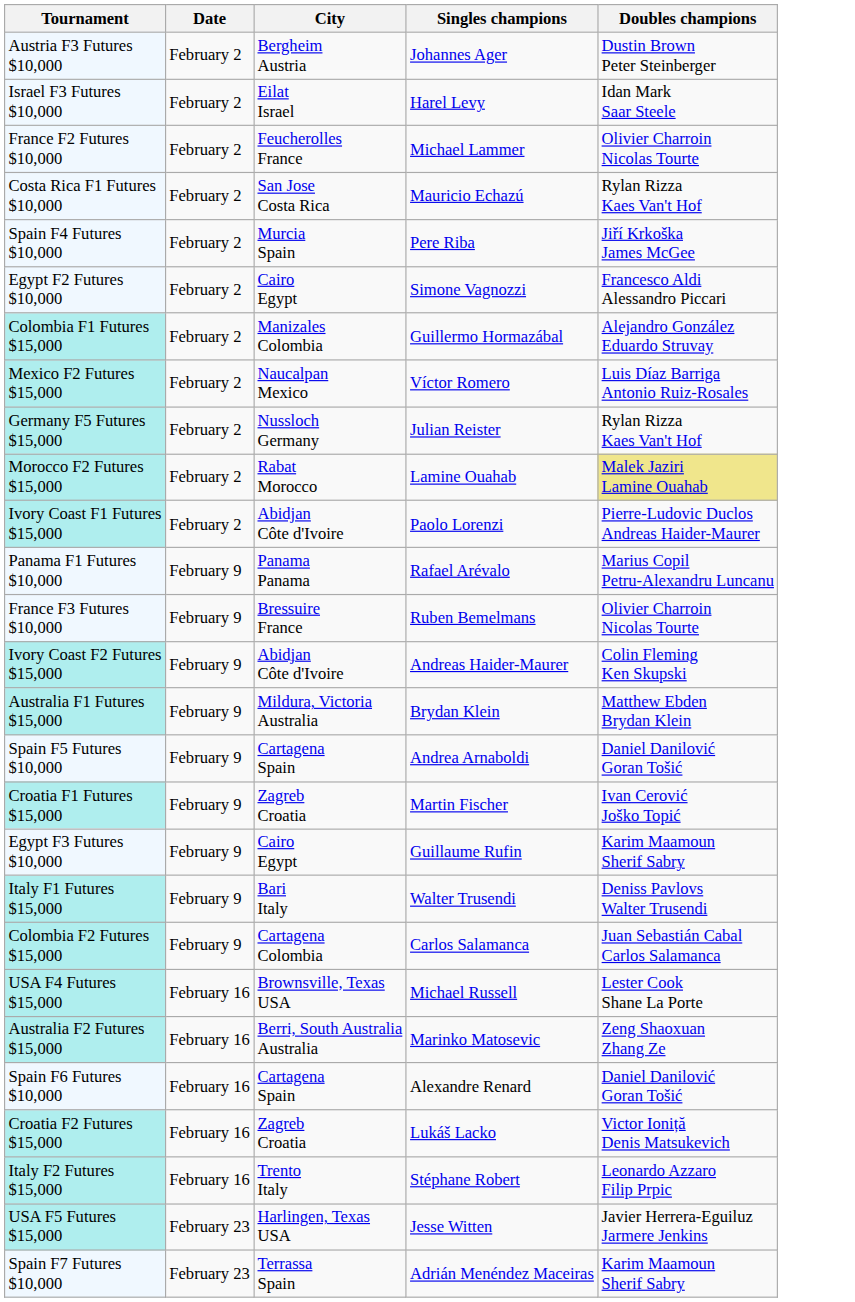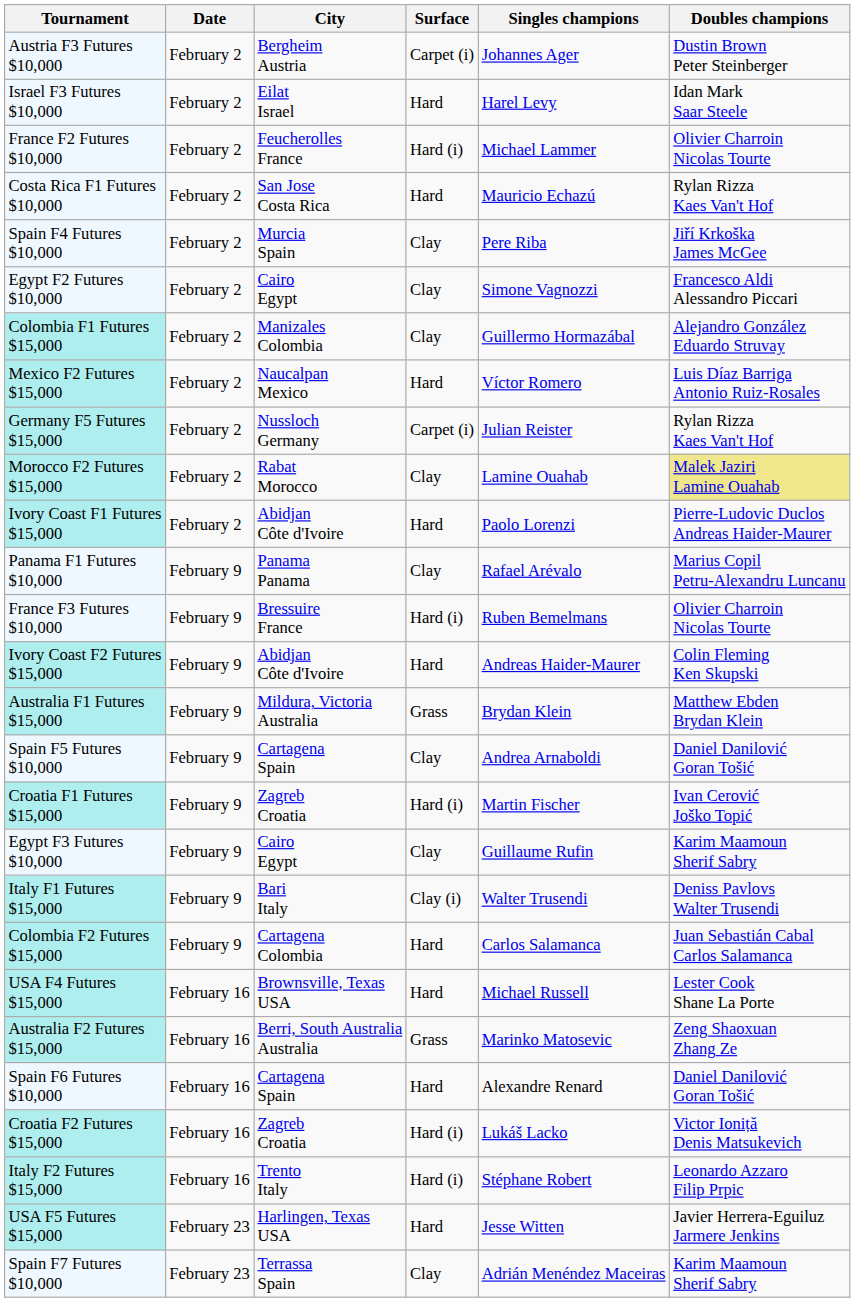+ column: Surface | Carpet (i) | Hard | Hard (i) | Hard | Clay | Clay | Clay | Hard | Carpet (i) | Clay | Hard | Clay | Hard (i) | Hard | Grass | Clay | Hard (i) | Clay | Clay (i) | Hard | Hard | Grass | Hard | Hard (i) | Hard (i) | Hard | Clay
